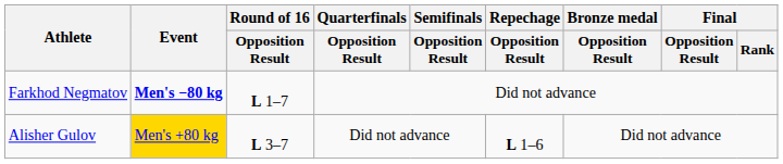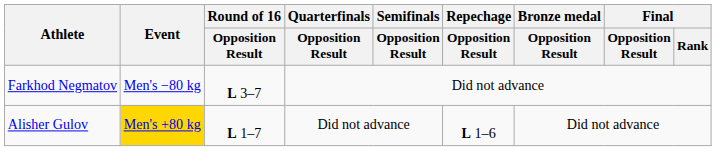Farkhod Negmatov | Event: bold -> normal
Farkhod Negmatov | Round of 16 / Opposition Result: L 1–7 -> L 3–7
Alisher Gulov | Round of 16 / Opposition Result: L 3–7 -> L 1–7
